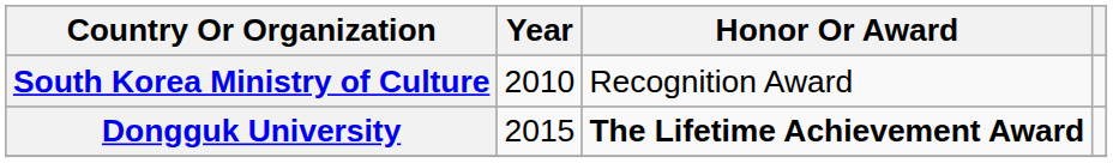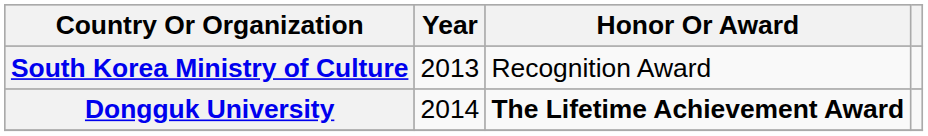South Korea Ministry of Culture | Year: 2010 -> 2013
Dongguk University | Year: 2015 -> 2014
